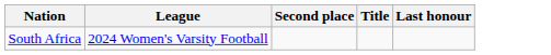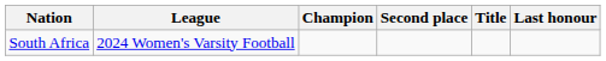+ column: Champion
